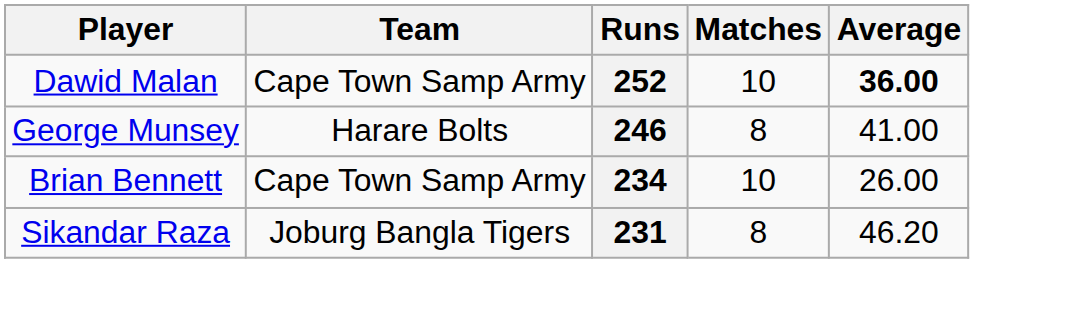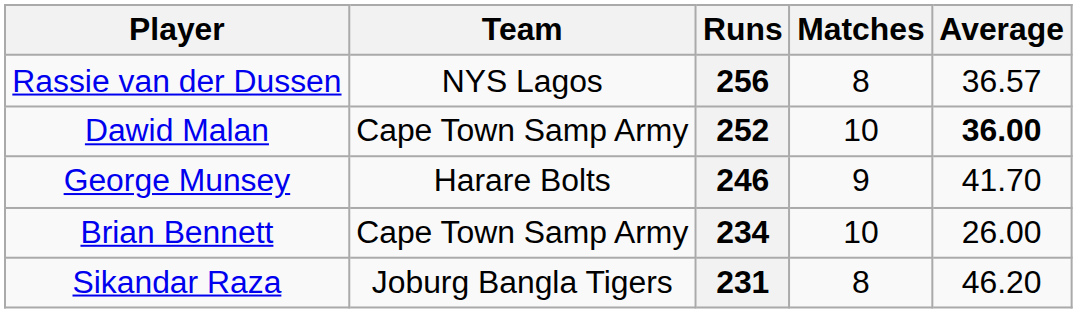+ row: Rassie van der Dussen | NYS Lagos | 256 | 8 | 36.57
246 | Matches: 8 -> 9
246 | Average: 41.00 -> 41.70
